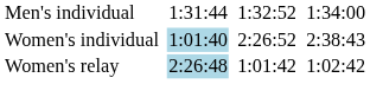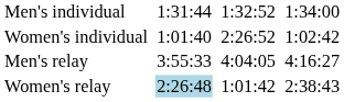Women's individual | column 3: lightblue background -> no background
Women's individual | column 7: 2:38:43 -> 1:02:42
+ row: Men's relay | 3:55:33 | 4:04:05 | 4:16:27
Women's relay | column 7: 1:02:42 -> 2:38:43
